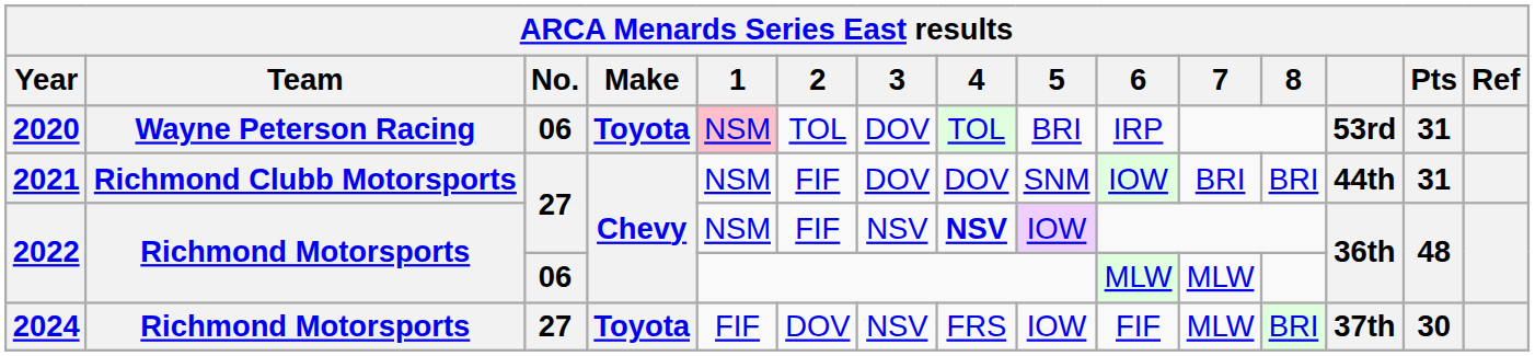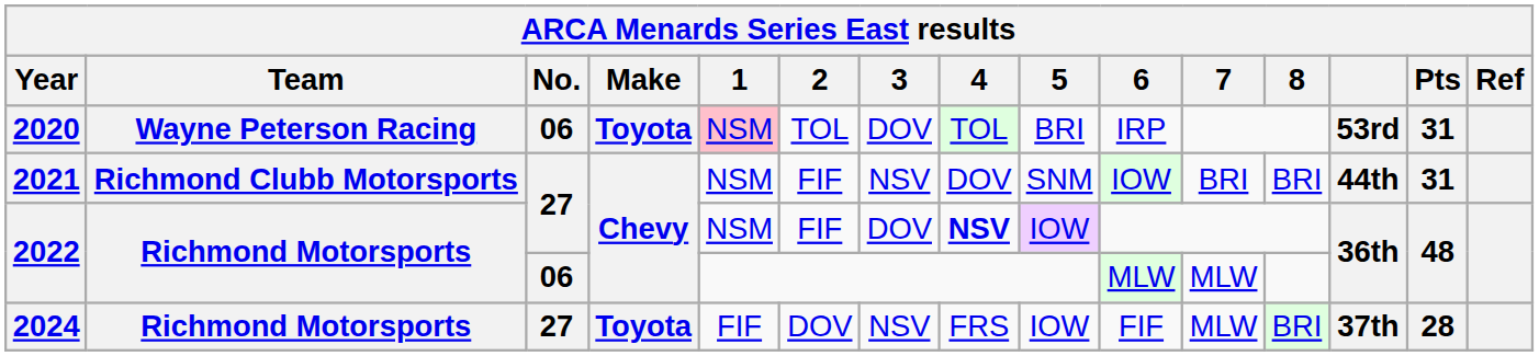2021 | 3: DOV -> NSV
2022 / 27 | 3: NSV -> DOV
2024 | Pts: 30 -> 28
